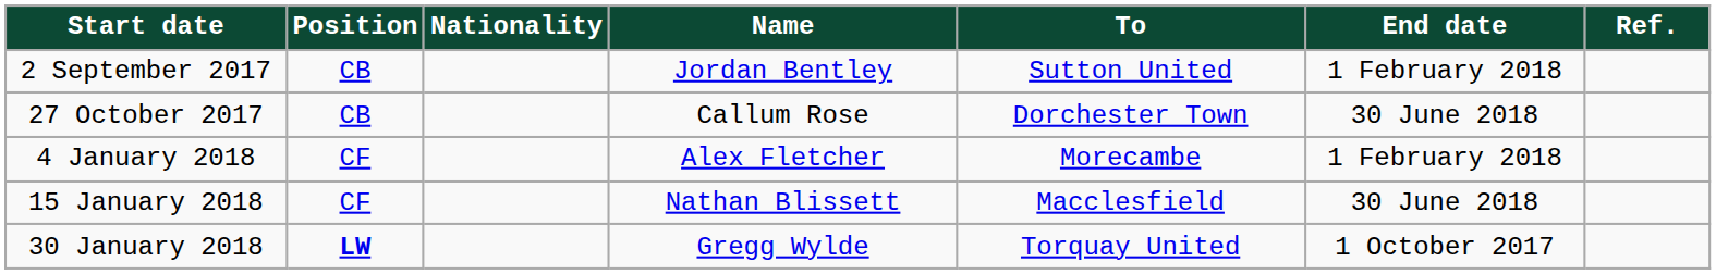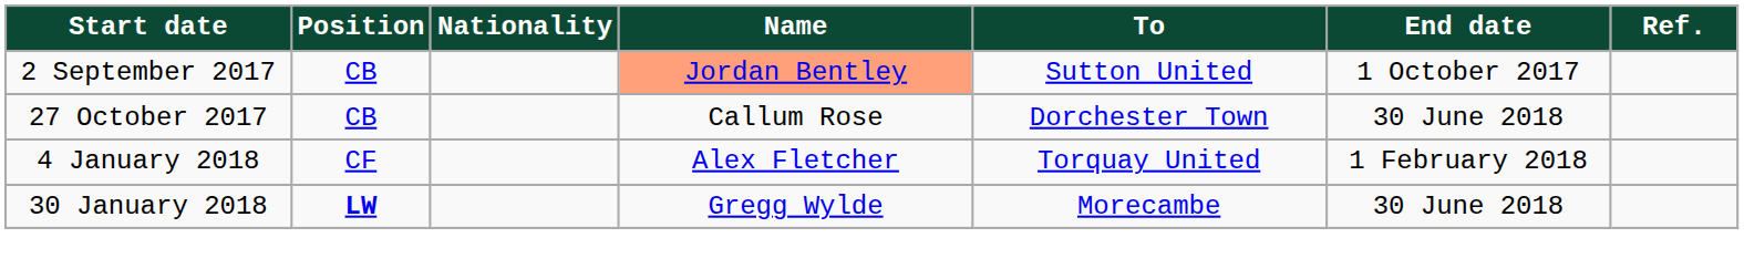2 September 2017 | Name: no background -> lightsalmon background
2 September 2017 | End date: 1 February 2018 -> 1 October 2017
4 January 2018 | To: Morecambe -> Torquay United
- row: 15 January 2018 | CF | Nathan Blissett | Macclesfield | 30 June 2018
30 January 2018 | To: Torquay United -> Morecambe
30 January 2018 | End date: 1 October 2017 -> 30 June 2018
